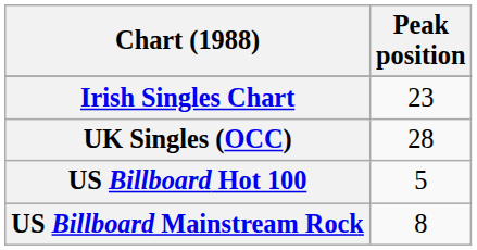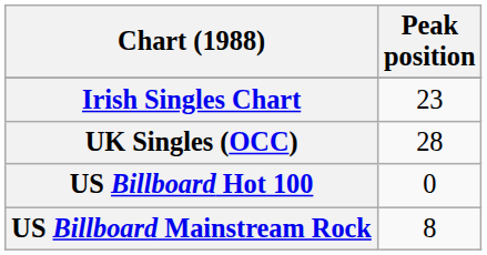US Billboard Hot 100 | Peak position: 5 -> 0
